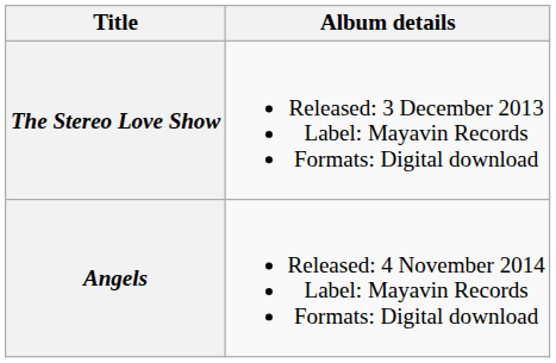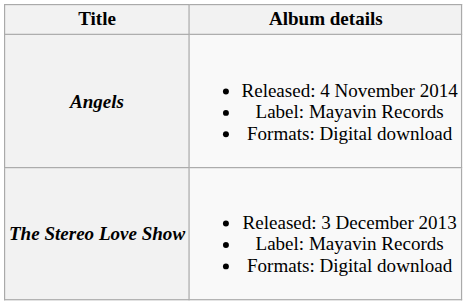rows swapped: The Stereo Love Show <-> Angels
